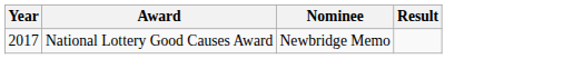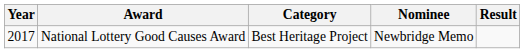+ column: Category | Best Heritage Project
